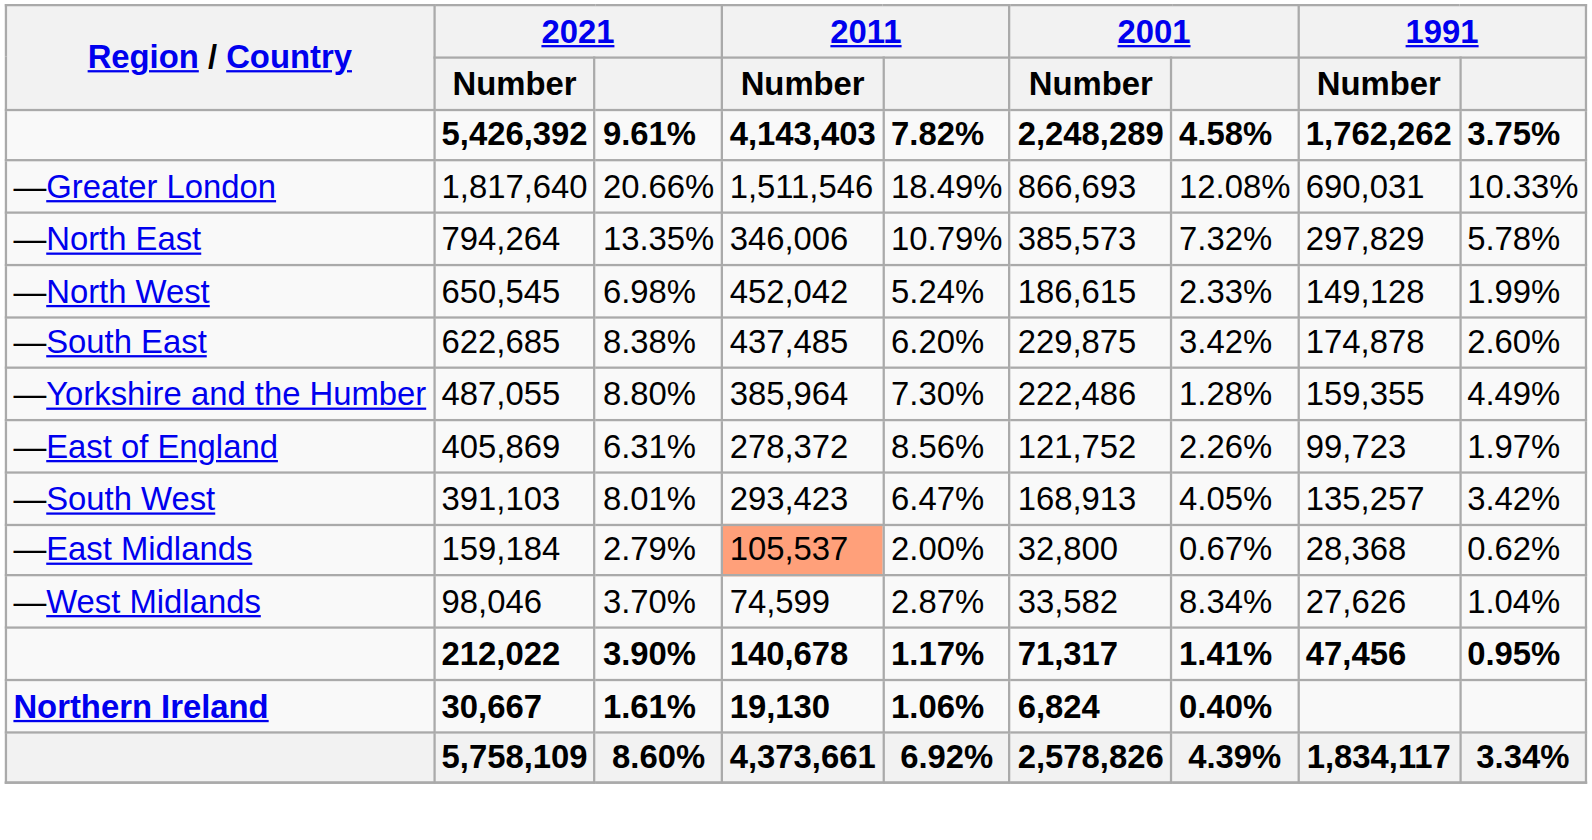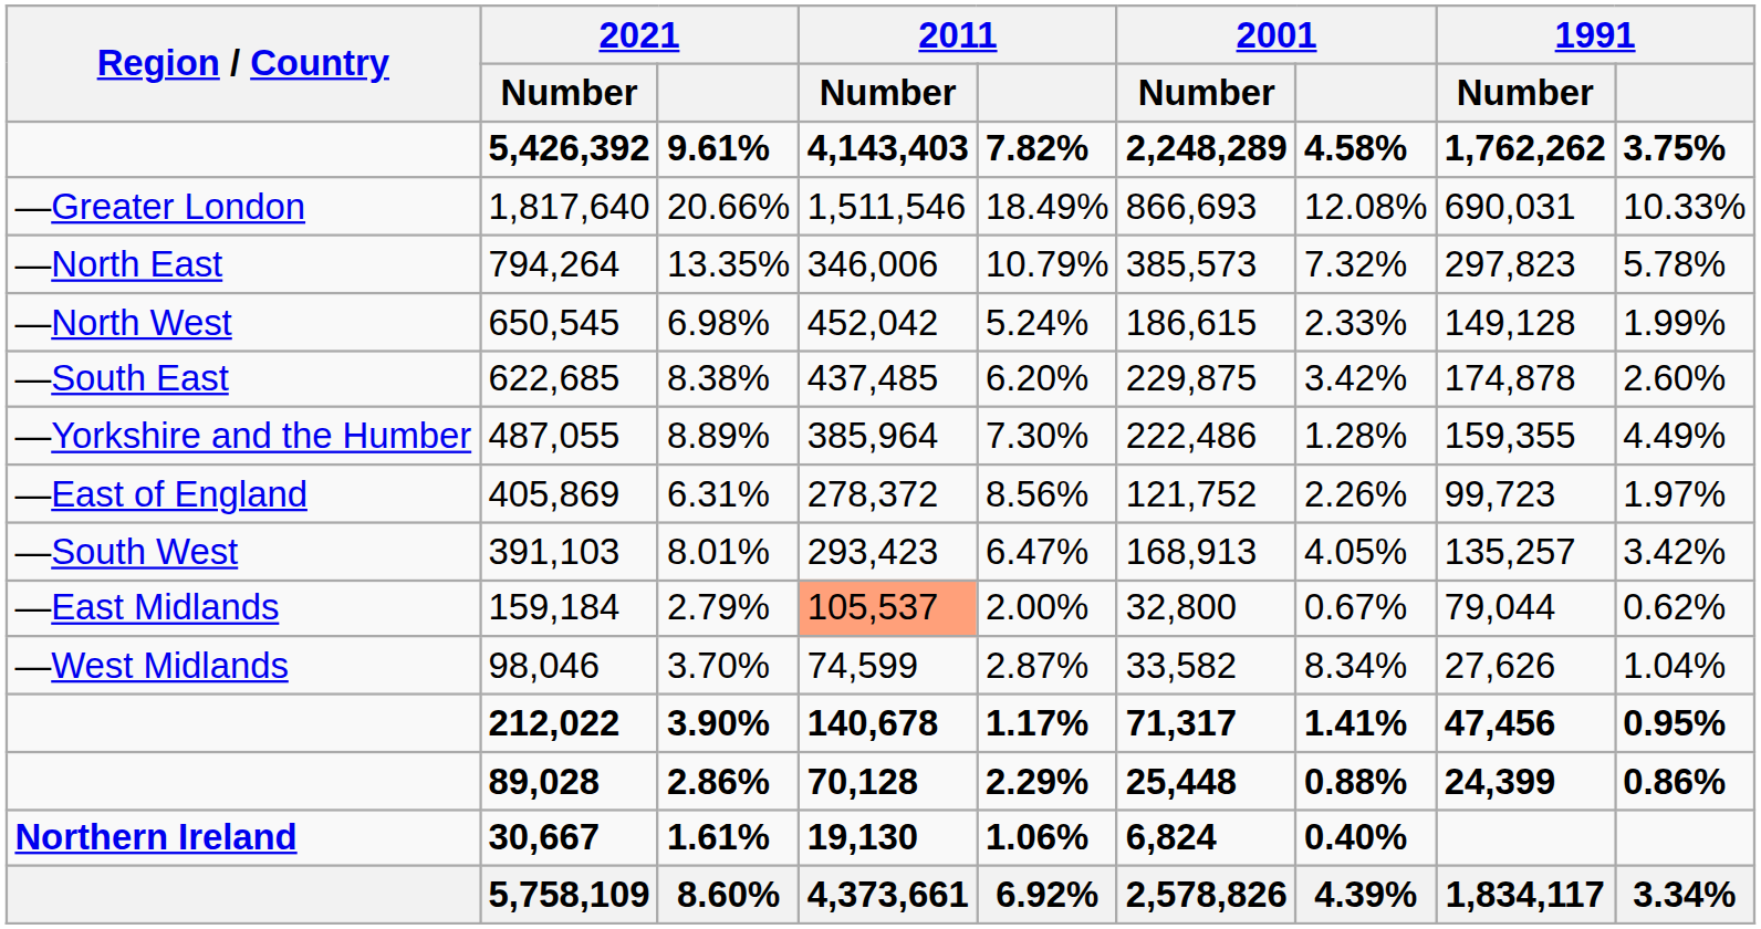794,264 | 1991 / Number: 297,829 -> 297,823
487,055 | 2021: 8.80% -> 8.89%
159,184 | 1991 / Number: 28,368 -> 79,044
+ row: 89,028 | 2.86% | 70,128 | 2.29% | 25,448 | 0.88% | 24,399 | 0.86%
